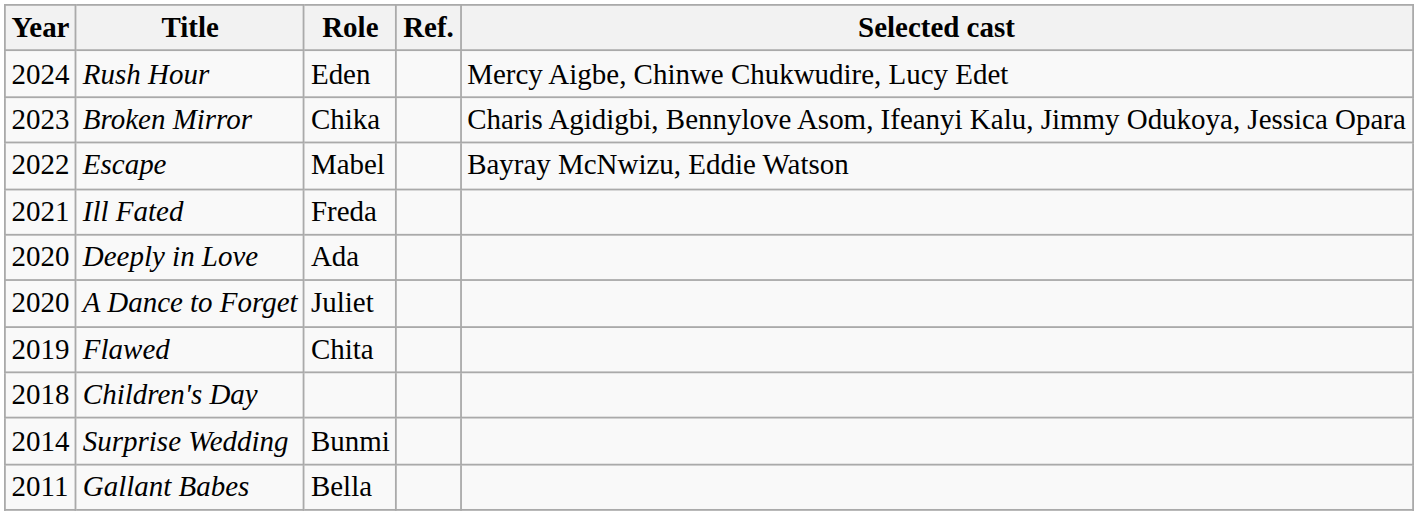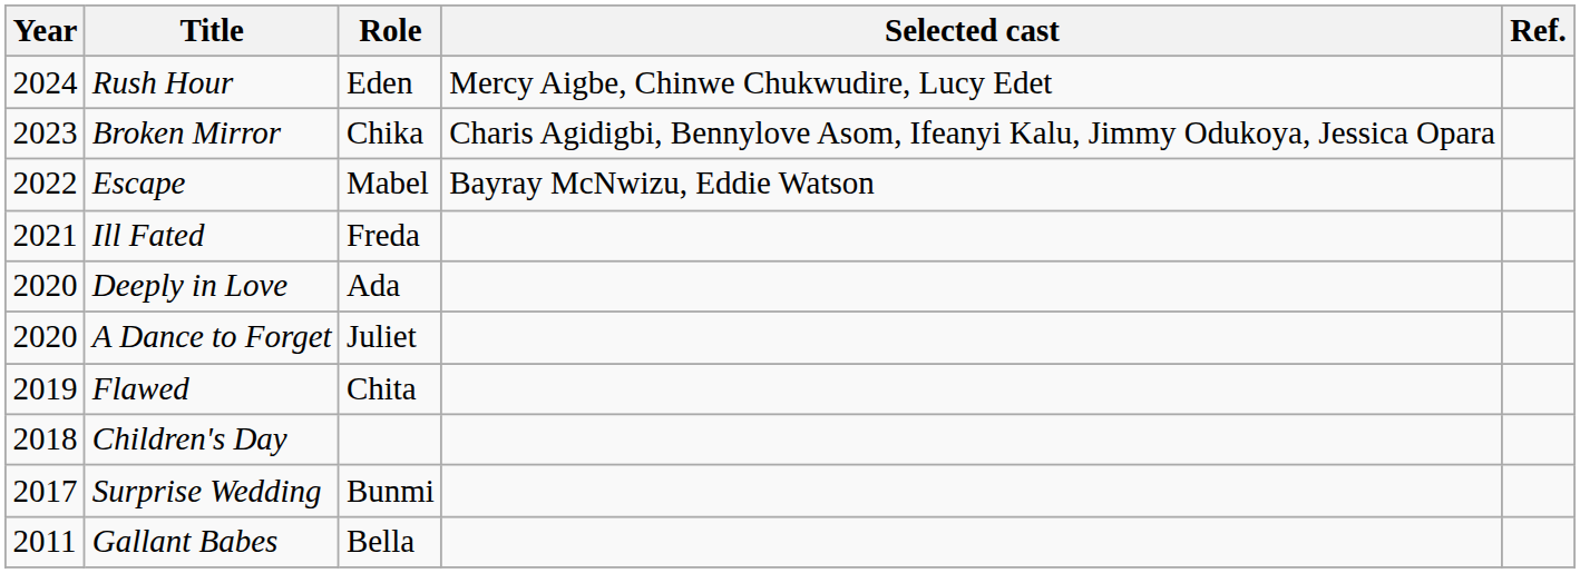columns swapped: Selected cast <-> Ref.
Surprise Wedding | Year: 2014 -> 2017
